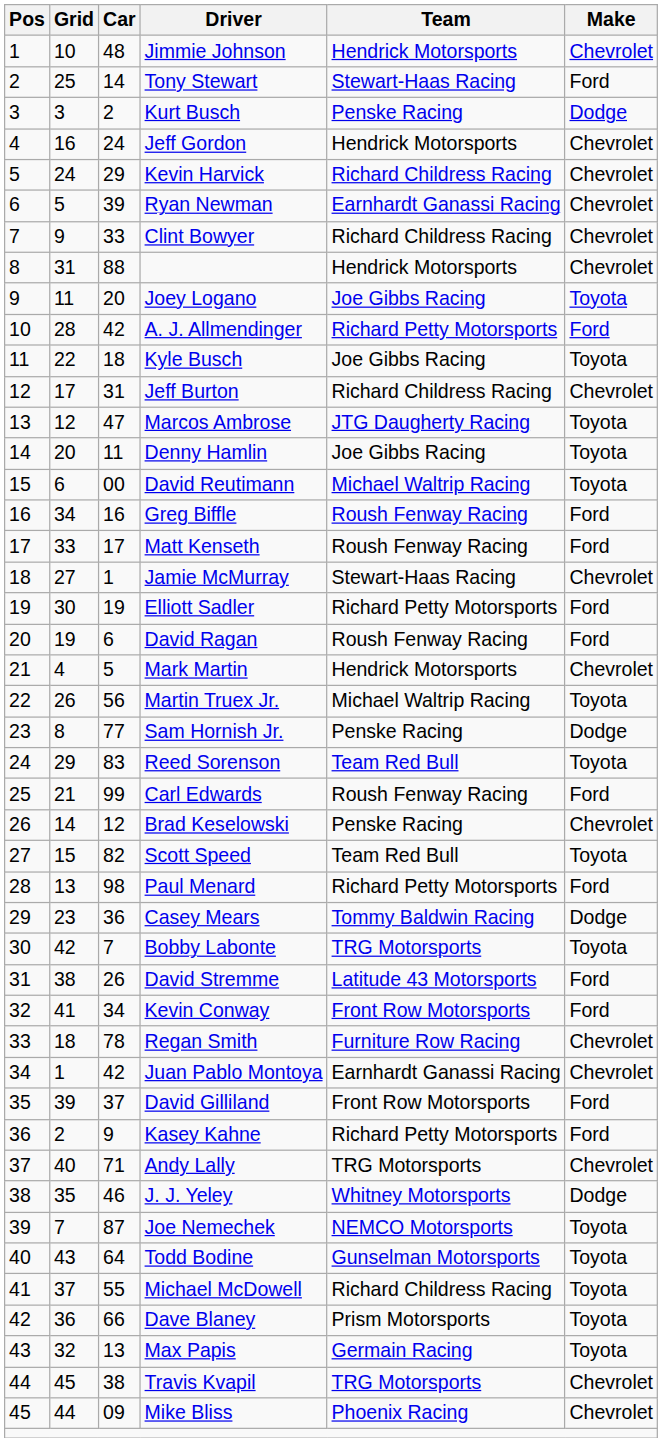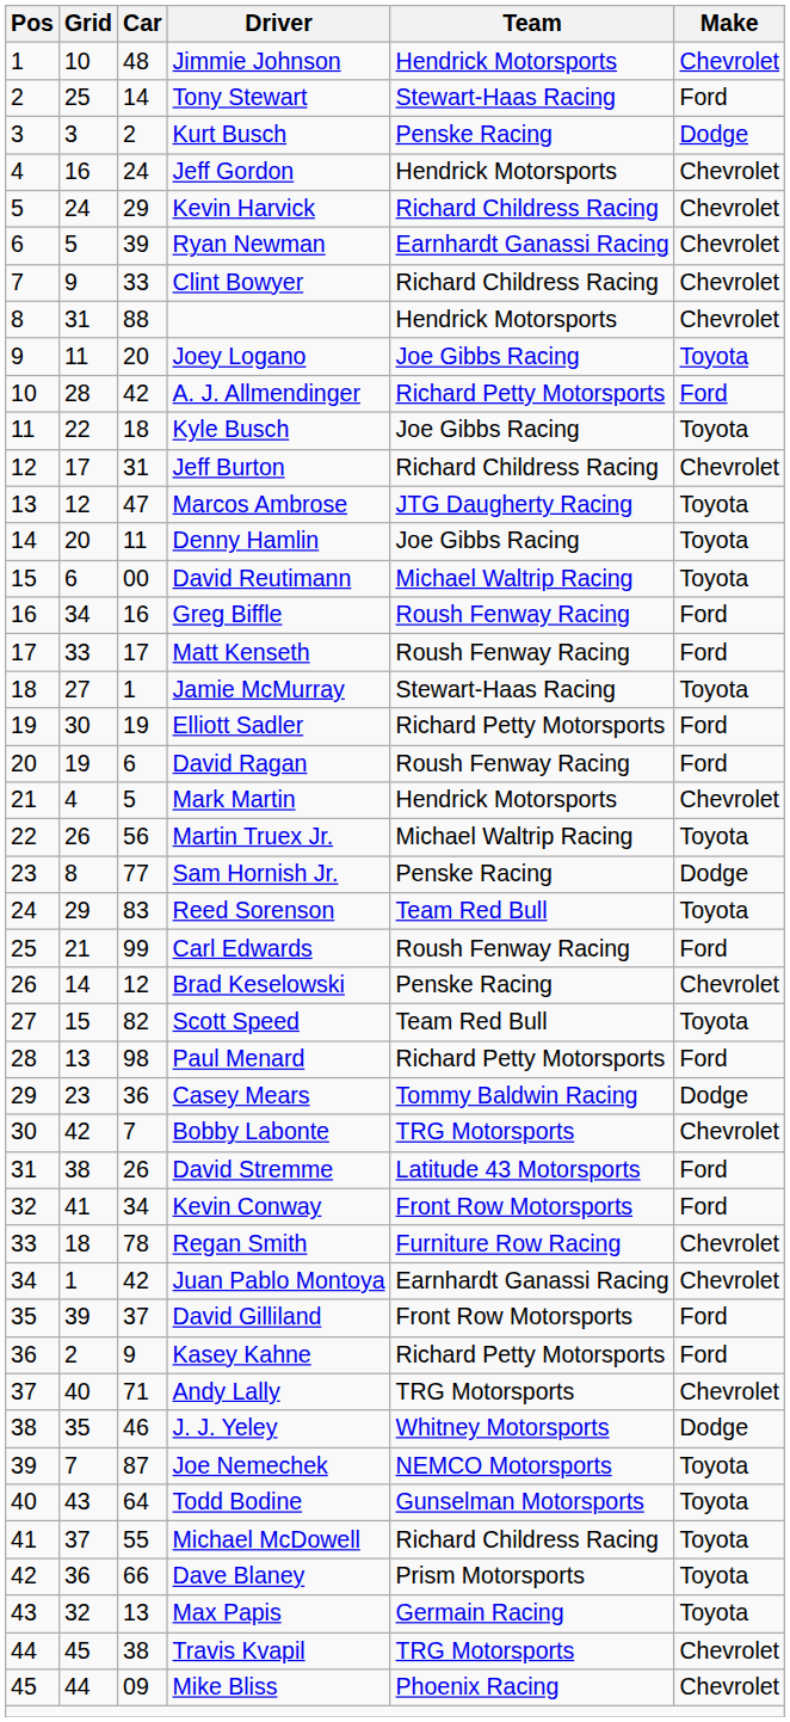Jamie McMurray | Make: Chevrolet -> Toyota
Bobby Labonte | Make: Toyota -> Chevrolet
